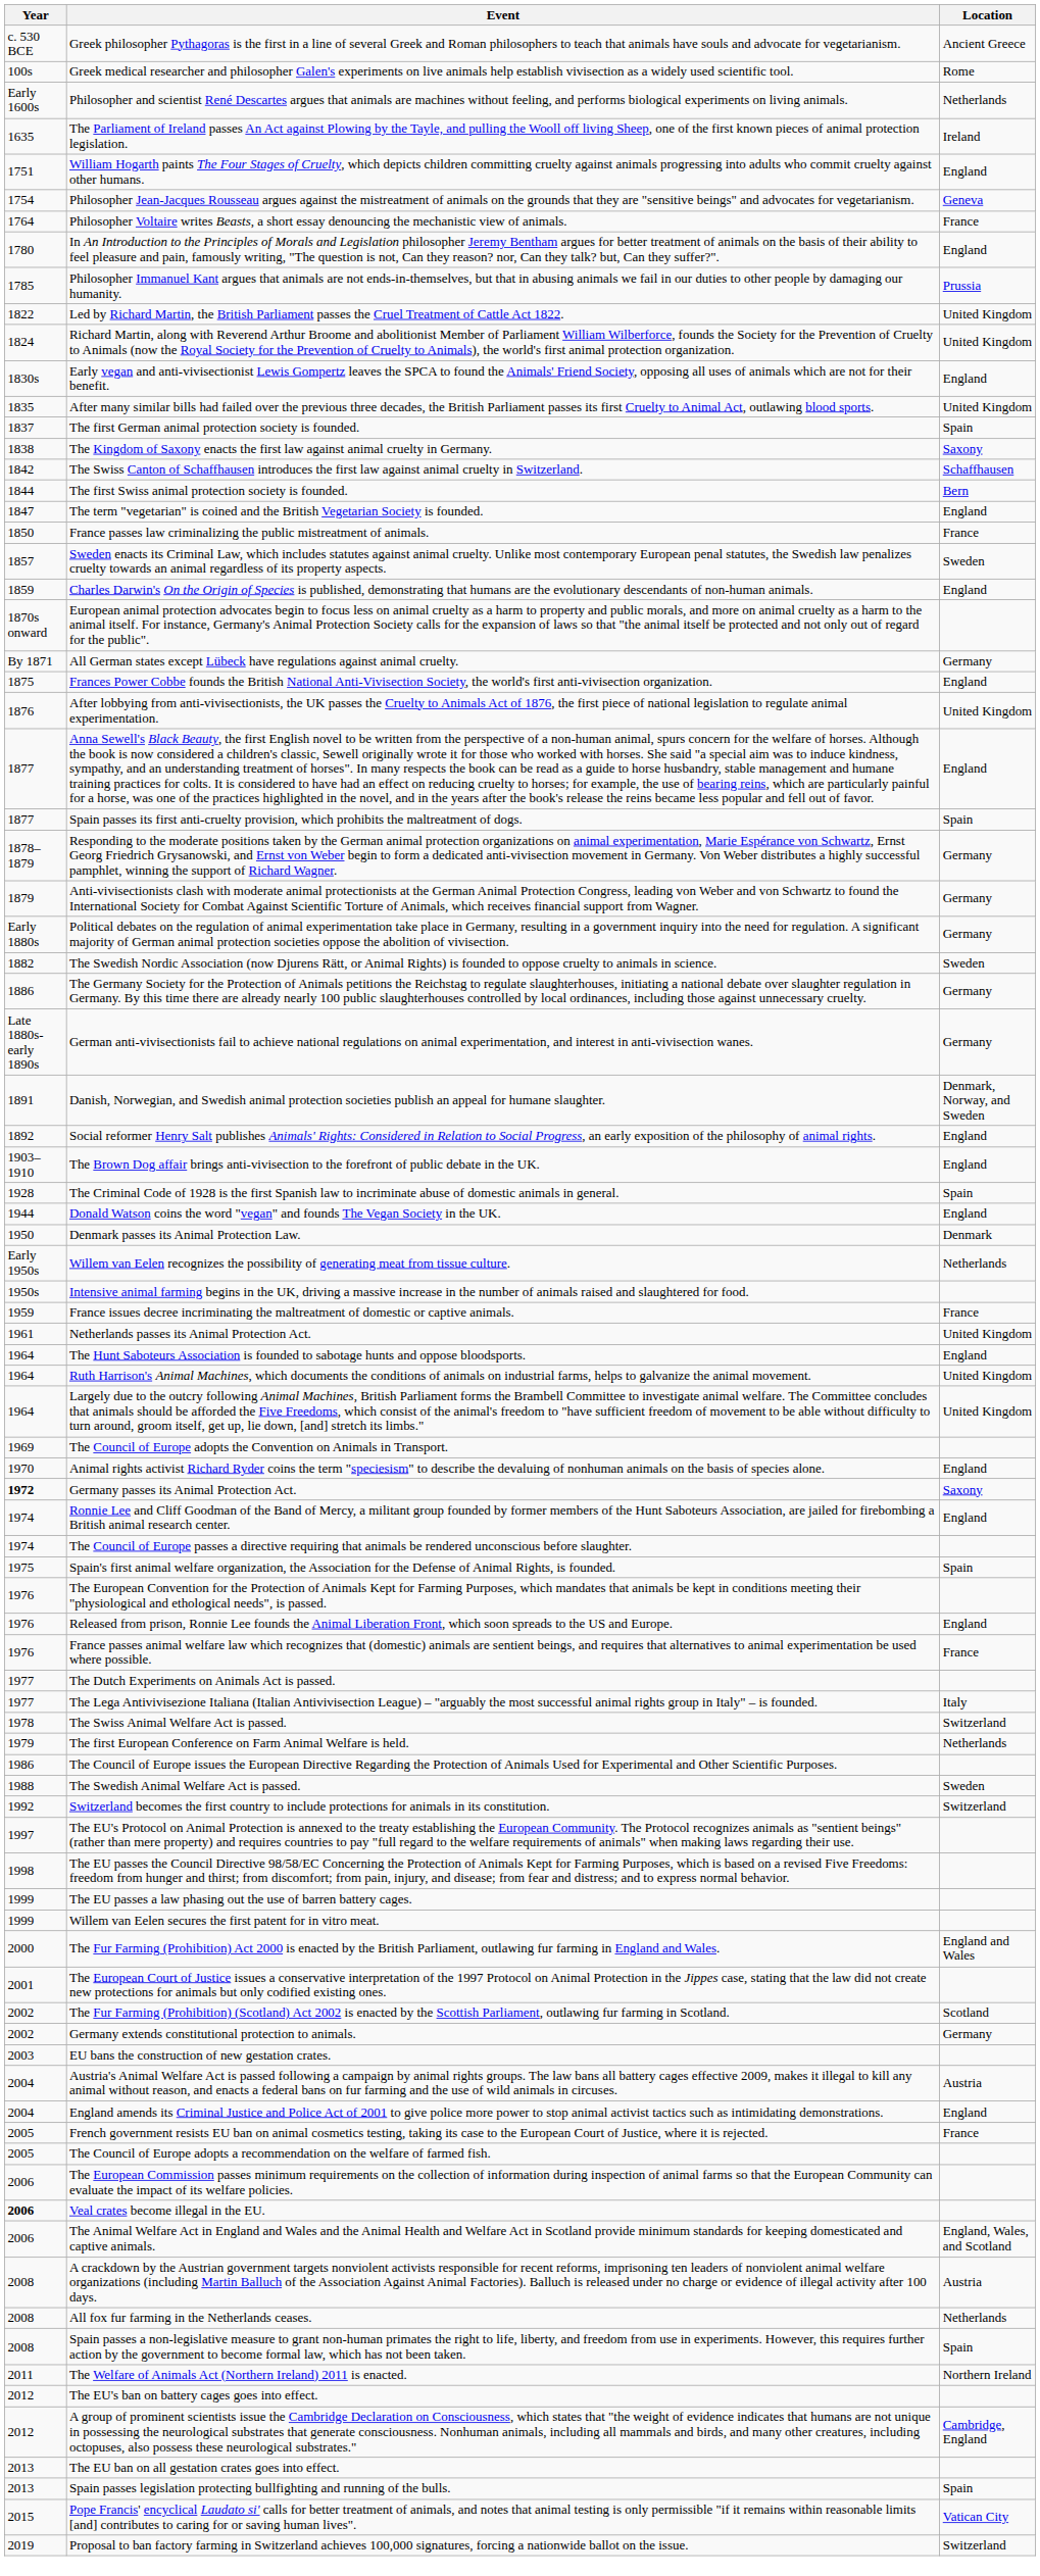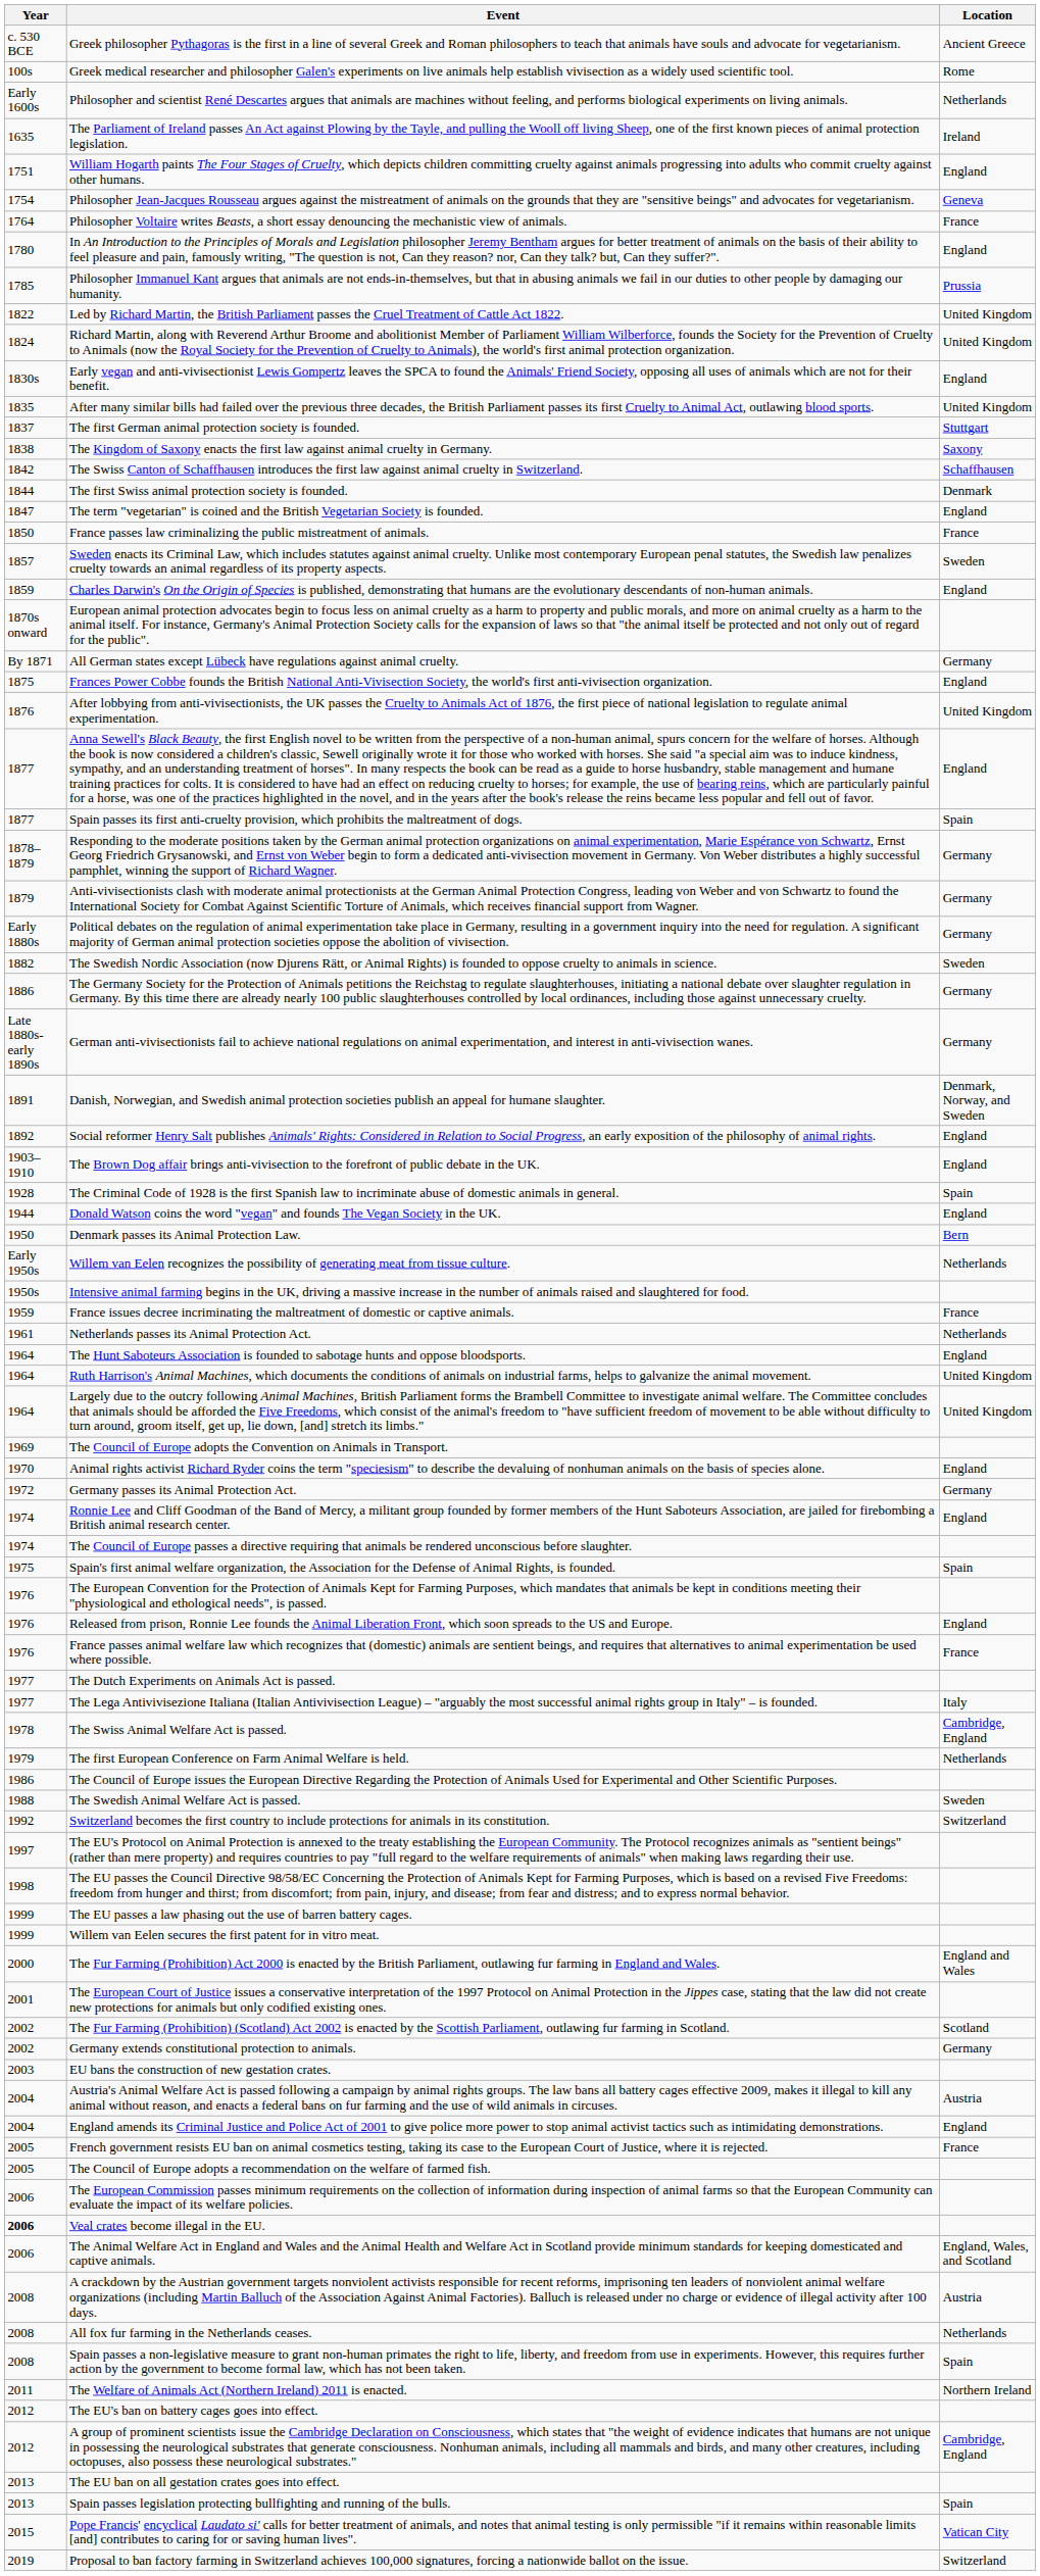The first German animal protection society is founded. | Location: Spain -> Stuttgart
The first Swiss animal protection society is founded. | Location: Bern -> Denmark
Denmark passes its Animal Protection Law. | Location: Denmark -> Bern
Netherlands passes its Animal Protection Act. | Location: United Kingdom -> Netherlands
Germany passes its Animal Protection Act. | Year: bold -> normal
Germany passes its Animal Protection Act. | Location: Saxony -> Germany
The Swiss Animal Welfare Act is passed. | Location: Switzerland -> Cambridge, England
